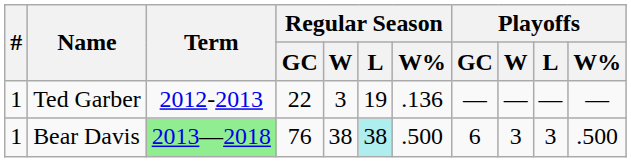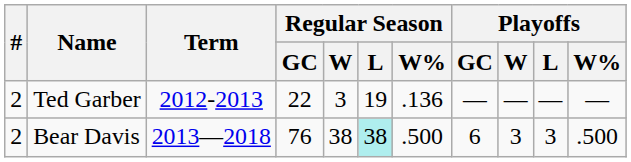Ted Garber | #: 1 -> 2
Bear Davis | #: 1 -> 2
Bear Davis | Term: lightgreen background -> no background
